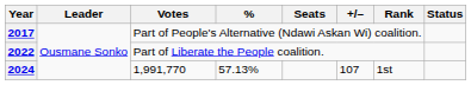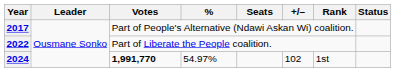2024 | Votes: normal -> bold
2024 | %: 57.13% -> 54.97%
2024 | +/–: 107 -> 102
